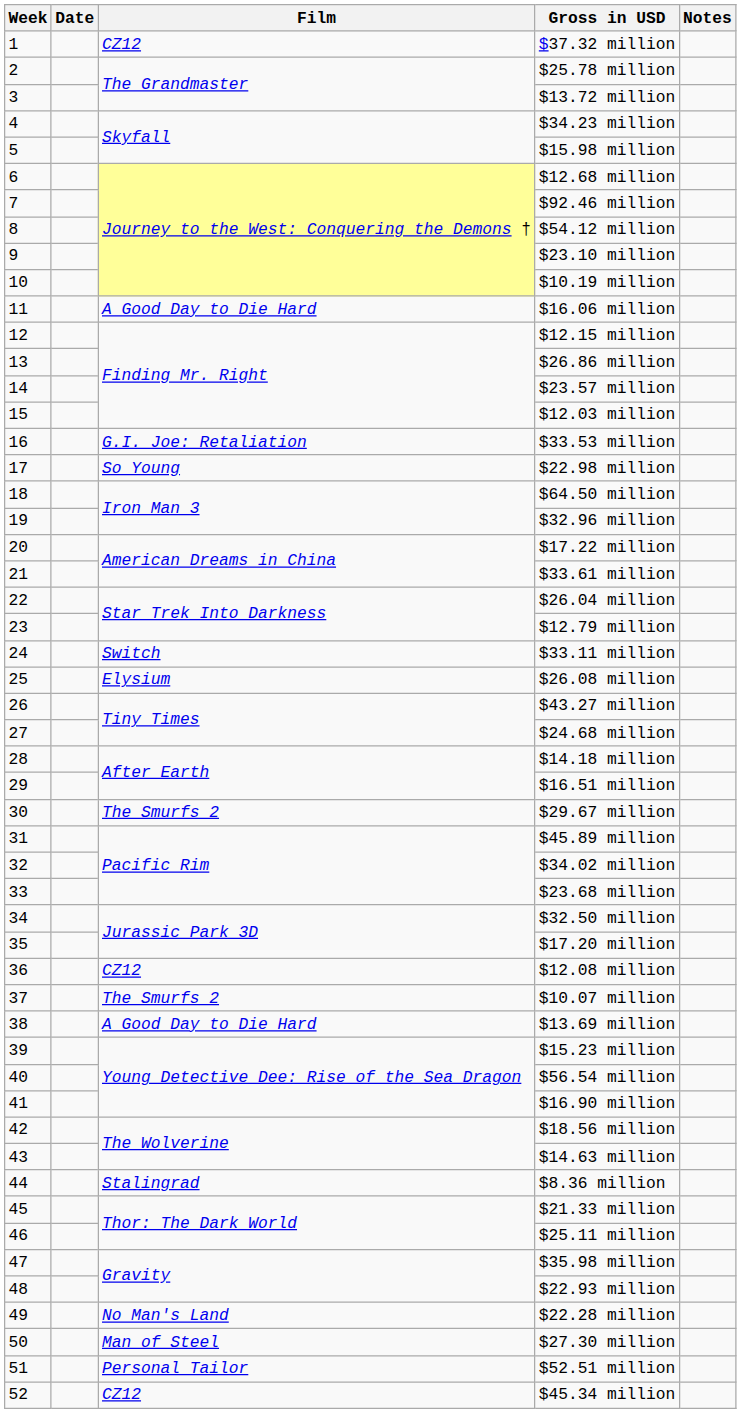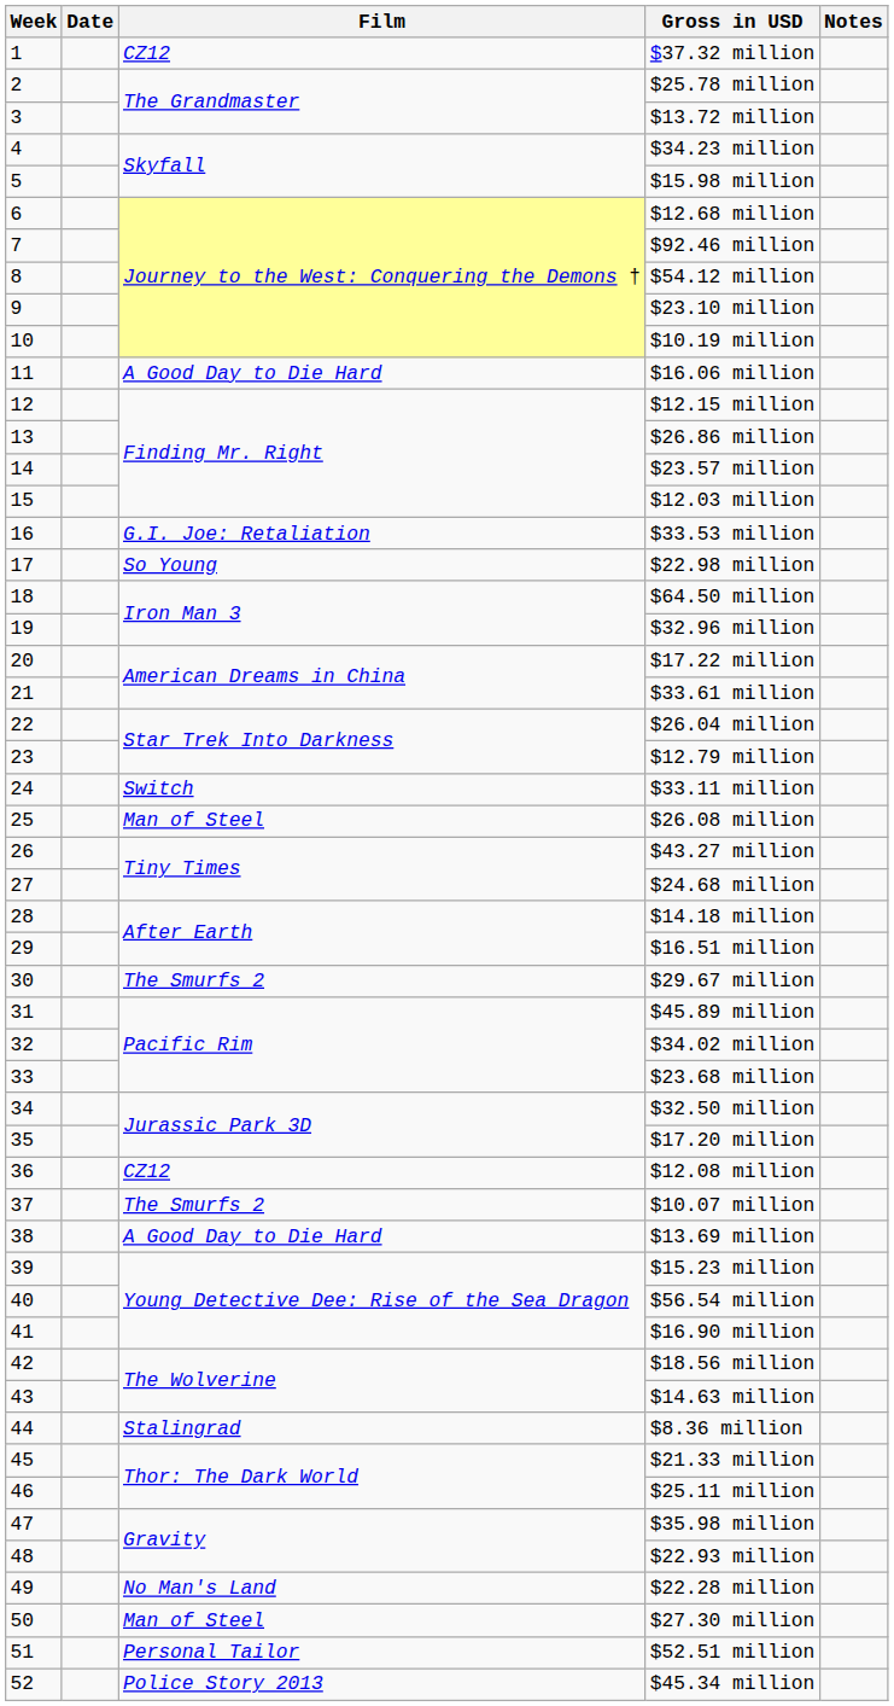$26.08 million | Film: Elysium -> Man of Steel
$45.34 million | Film: CZ12 -> Police Story 2013
